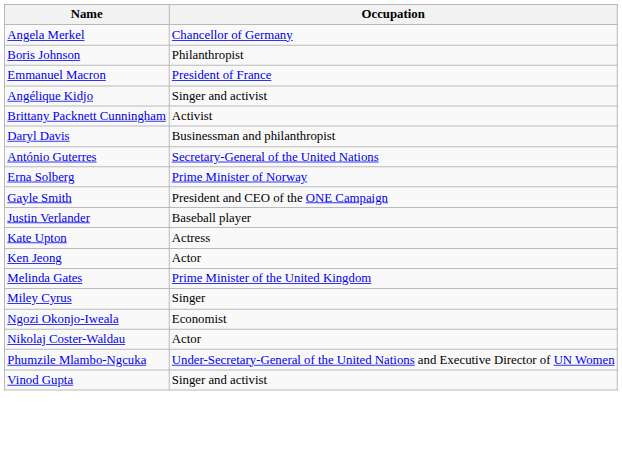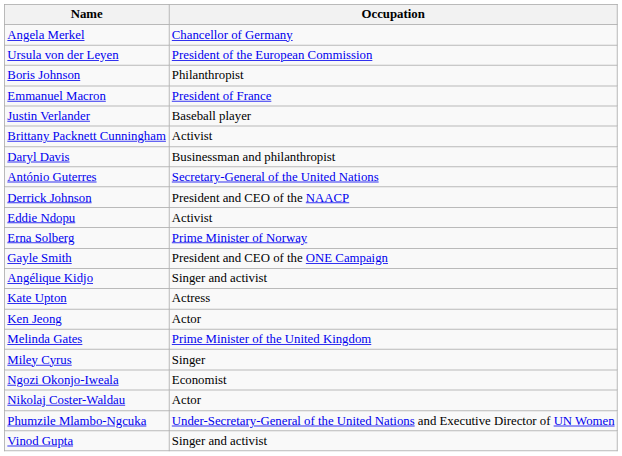+ row: Ursula von der Leyen | President of the European Commission
rows swapped: Angélique Kidjo <-> Justin Verlander
+ row: Derrick Johnson | President and CEO of the NAACP
+ row: Eddie Ndopu | Activist
